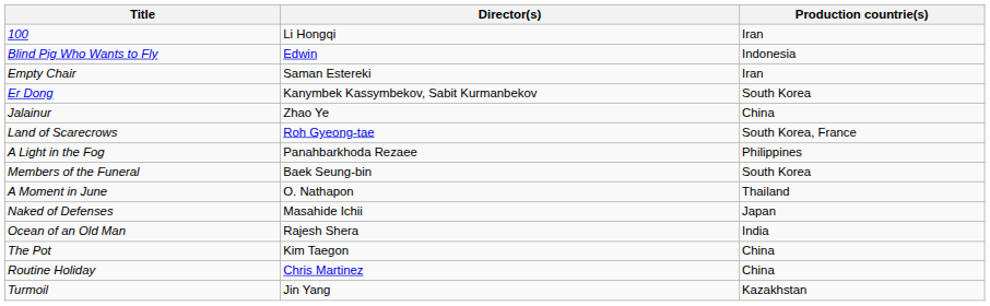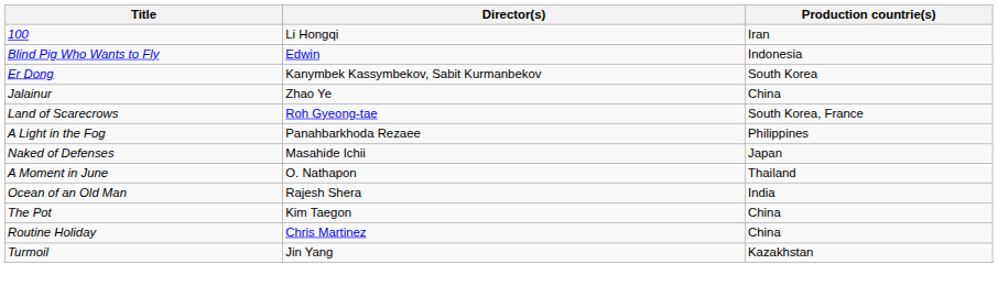- row: Empty Chair | Saman Estereki | Iran
- row: Members of the Funeral | Baek Seung-bin | South Korea
rows swapped: A Moment in June <-> Naked of Defenses
